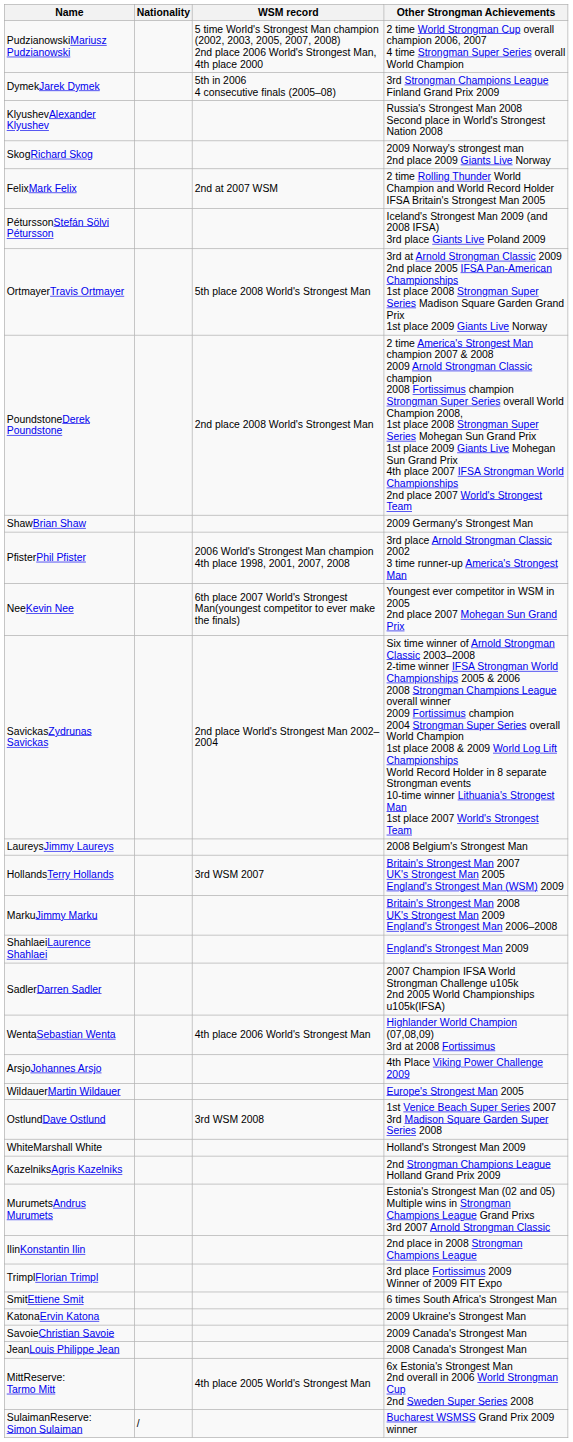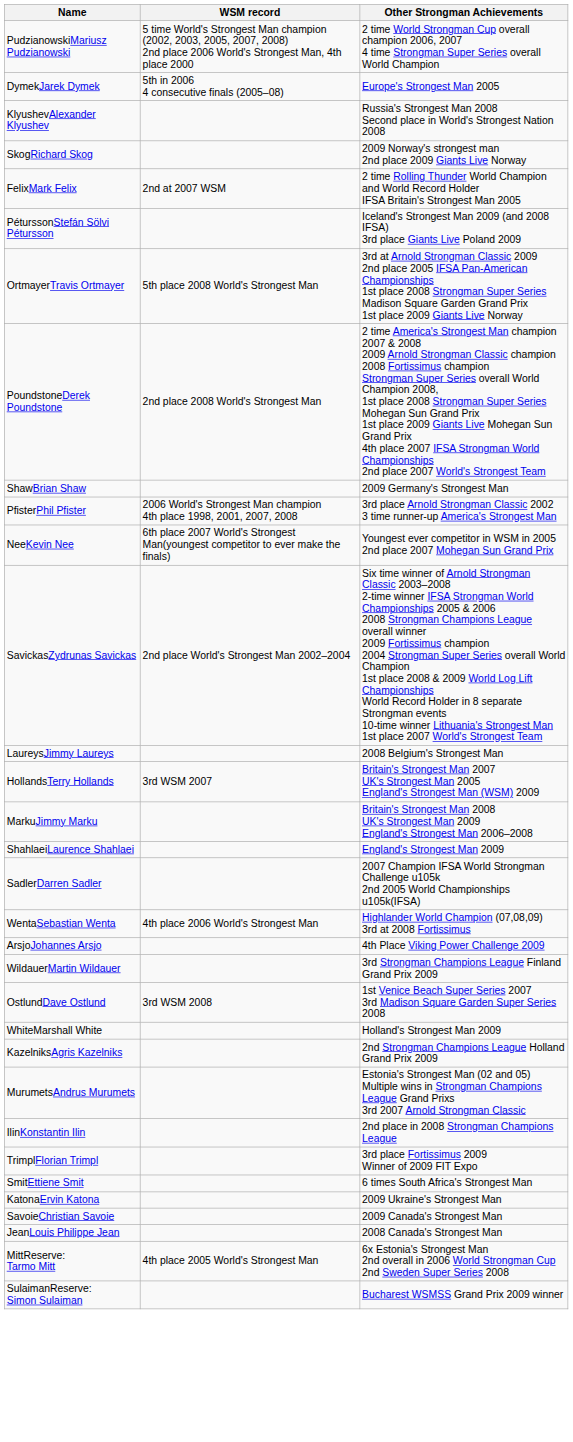- column: Nationality | /
DymekJarek Dymek | Other Strongman Achievements: 3rd Strongman Champions League Finland Grand Prix 2009 -> Europe's Strongest Man 2005
WildauerMartin Wildauer | Other Strongman Achievements: Europe's Strongest Man 2005 -> 3rd Strongman Champions League Finland Grand Prix 2009
